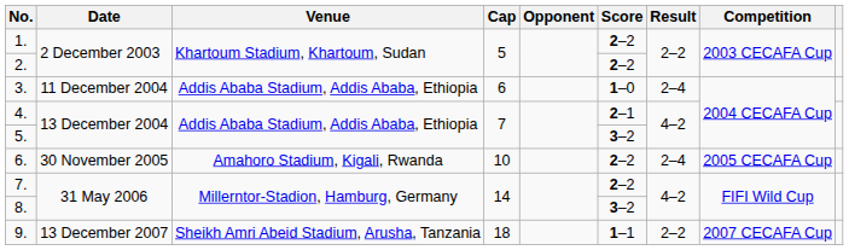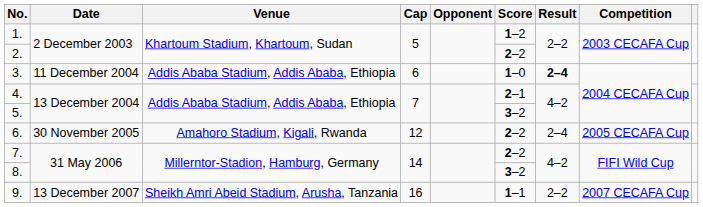1. | Score: 2–2 -> 1–2
3. | Result: normal -> bold
6. | Cap: 10 -> 12
9. | Cap: 18 -> 16
